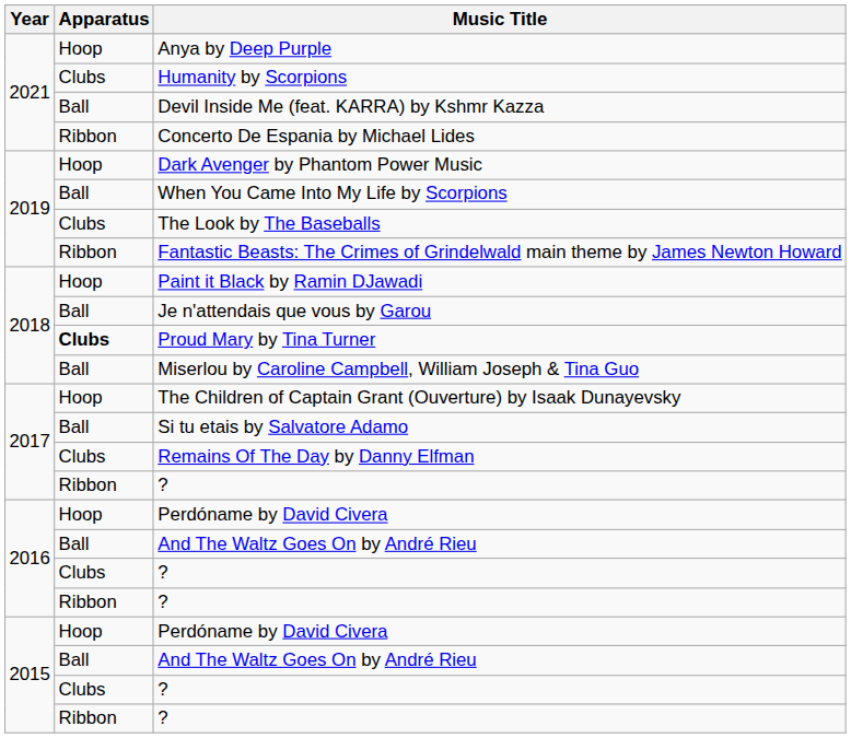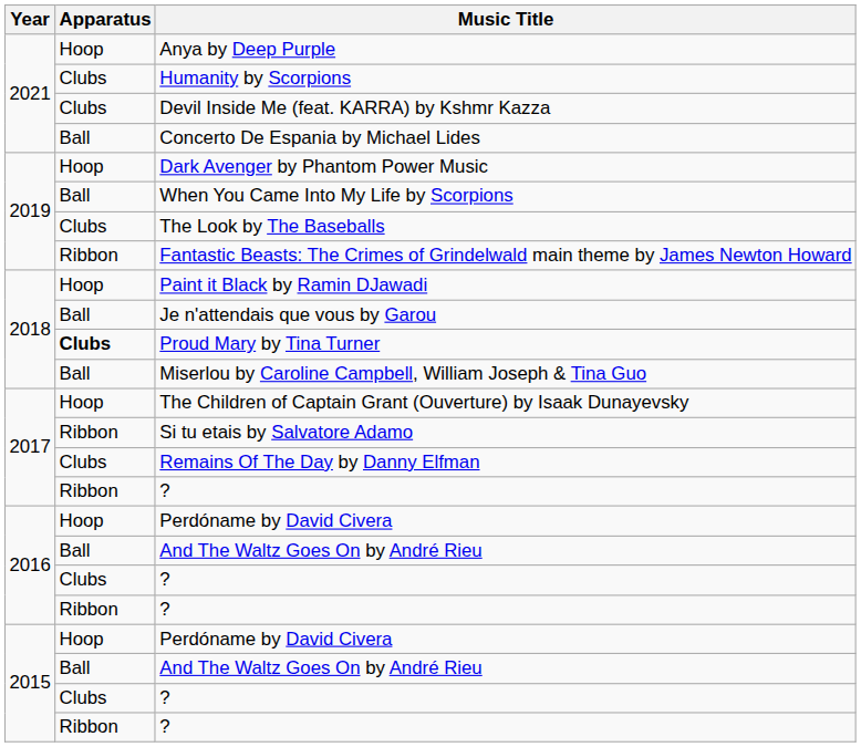Devil Inside Me (feat. KARRA) by Kshmr Kazza | Apparatus: Ball -> Clubs
Concerto De Espania by Michael Lides | Apparatus: Ribbon -> Ball
Si tu etais by Salvatore Adamo | Apparatus: Ball -> Ribbon
